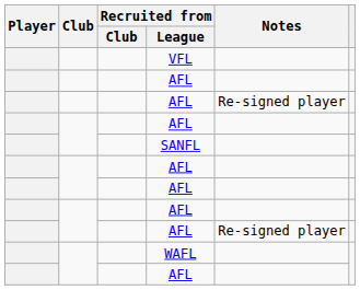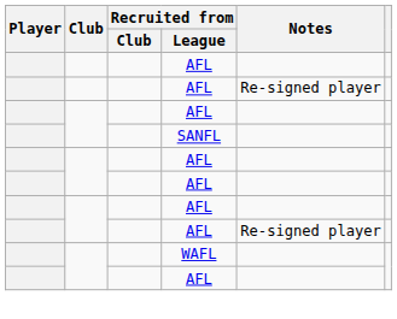- row: VFL
